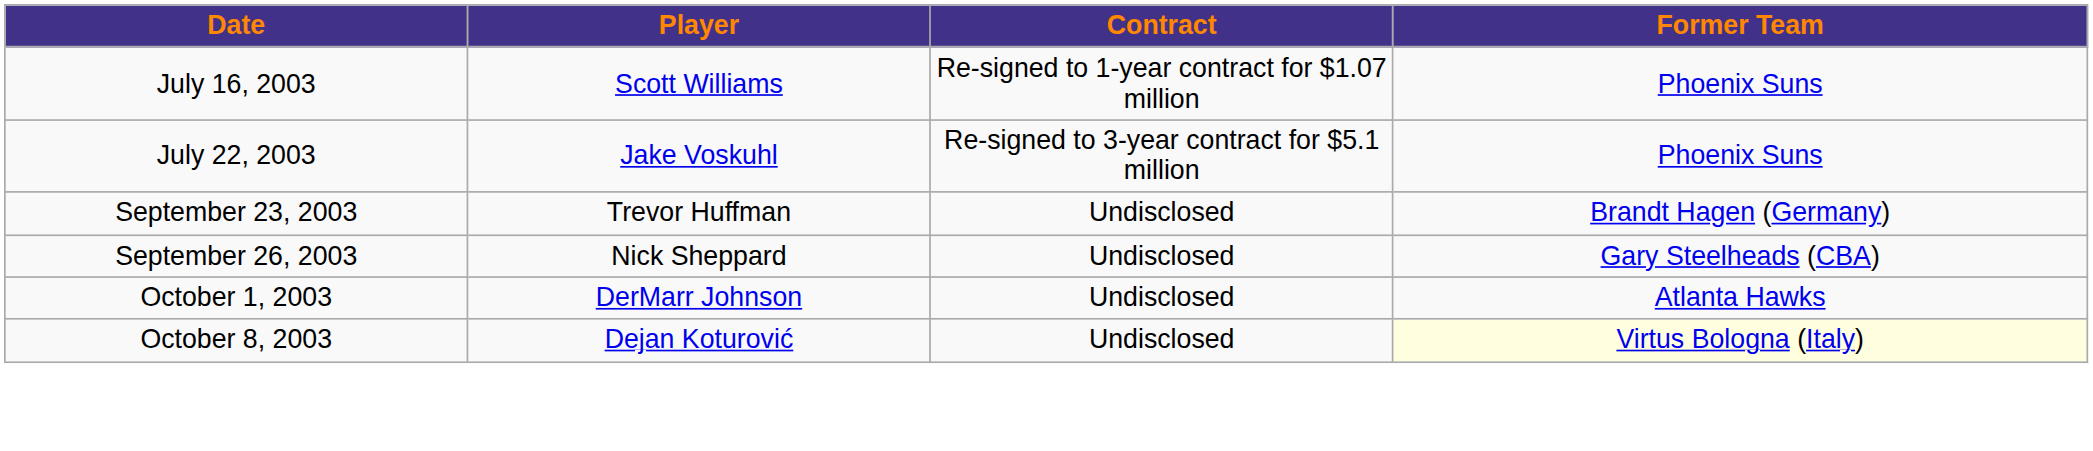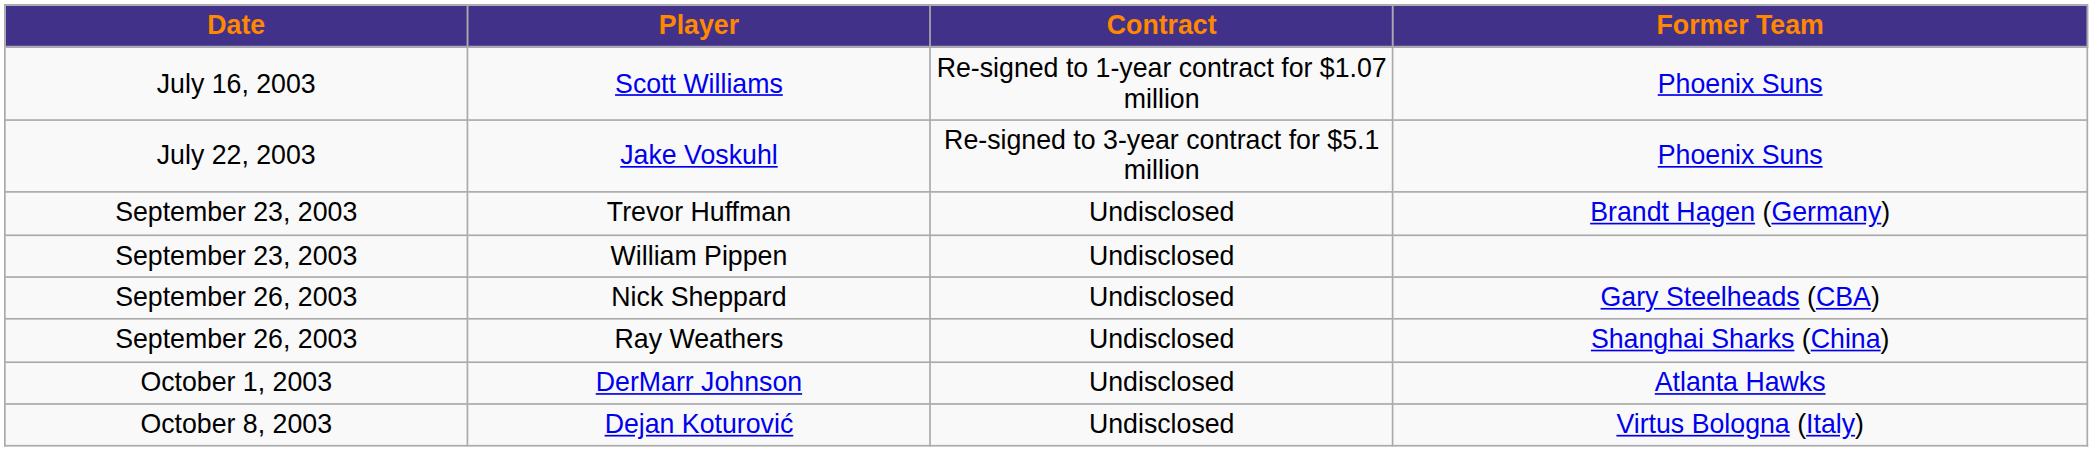+ row: September 23, 2003 | William Pippen | Undisclosed
+ row: September 26, 2003 | Ray Weathers | Undisclosed | Shanghai Sharks (China)
Dejan Koturović | Former Team: lightyellow background -> no background
